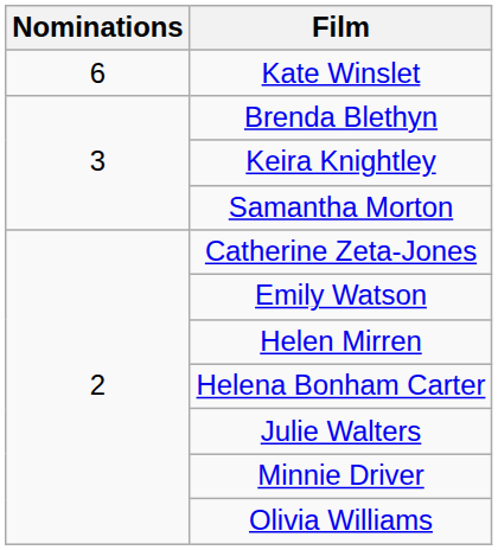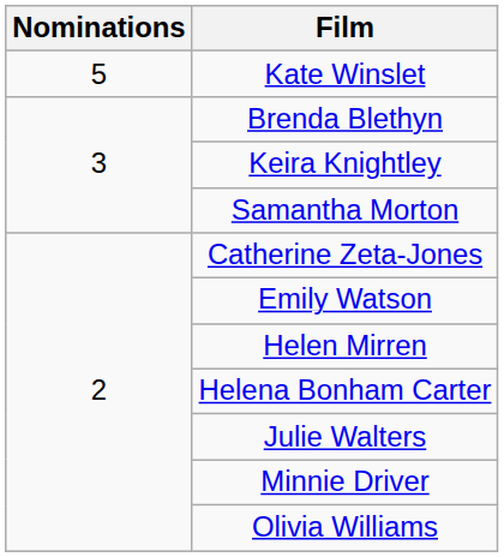Kate Winslet | Nominations: 6 -> 5
